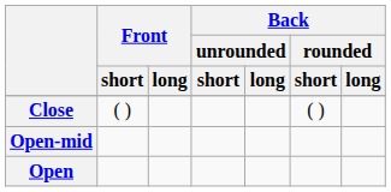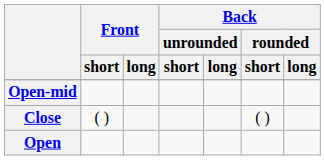rows swapped: Close <-> Open-mid
